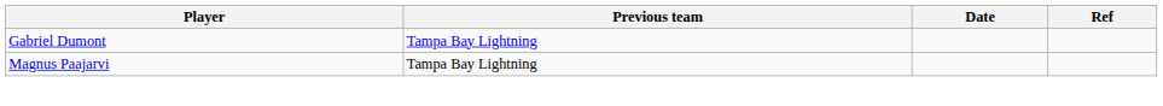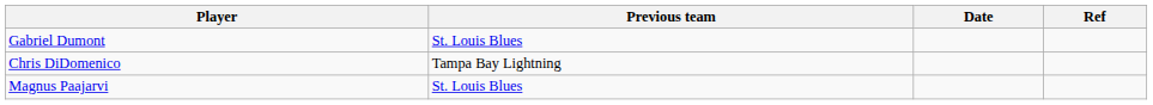Gabriel Dumont | Previous team: Tampa Bay Lightning -> St. Louis Blues
+ row: Chris DiDomenico | Tampa Bay Lightning
Magnus Paajarvi | Previous team: Tampa Bay Lightning -> St. Louis Blues
